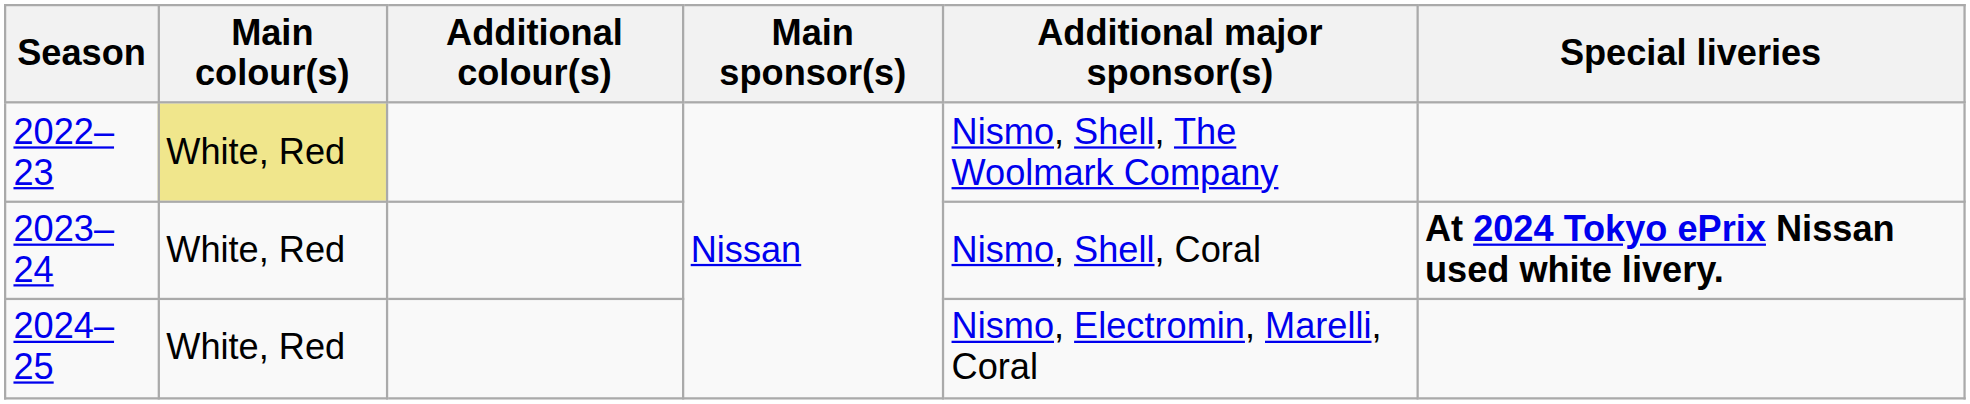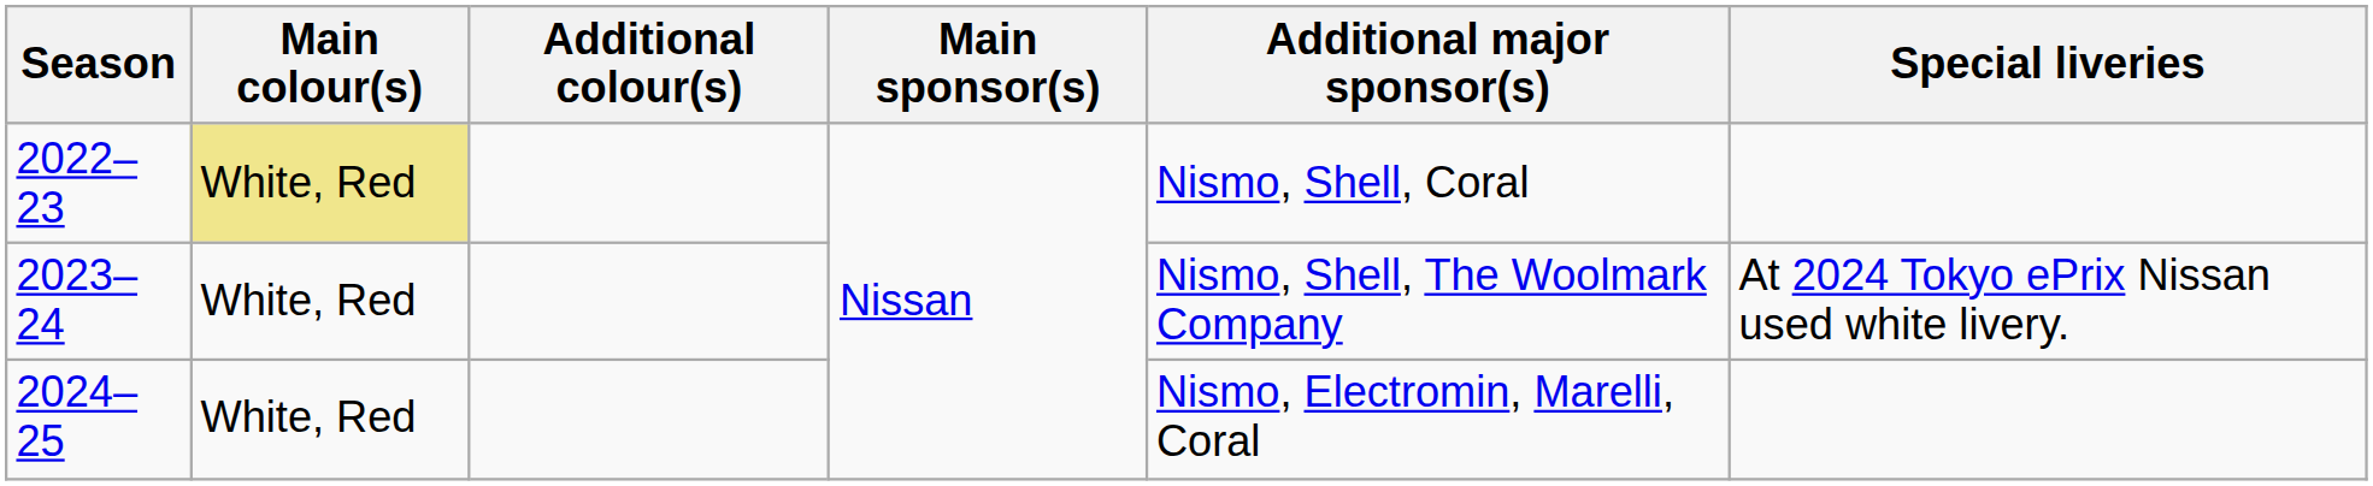2022–23 | Additional major sponsor(s): Nismo, Shell, The Woolmark Company -> Nismo, Shell, Coral
2023–24 | Additional major sponsor(s): Nismo, Shell, Coral -> Nismo, Shell, The Woolmark Company
2023–24 | Special liveries: bold -> normal
